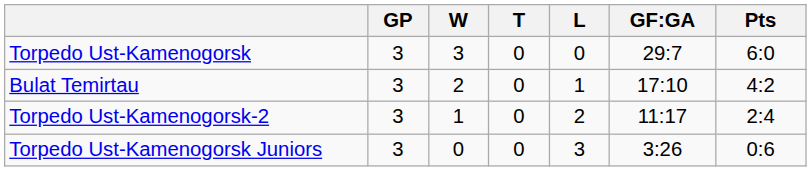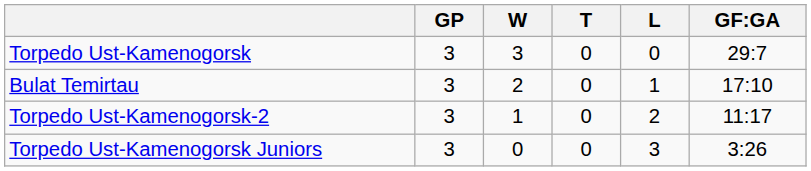- column: Pts | 6:0 | 4:2 | 2:4 | 0:6
